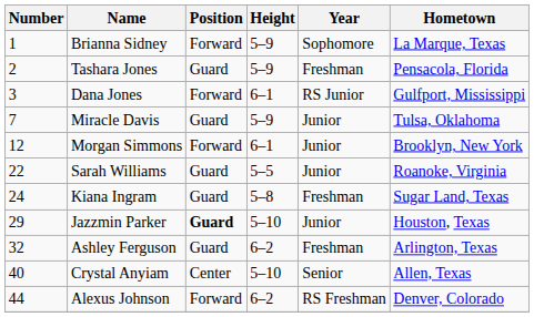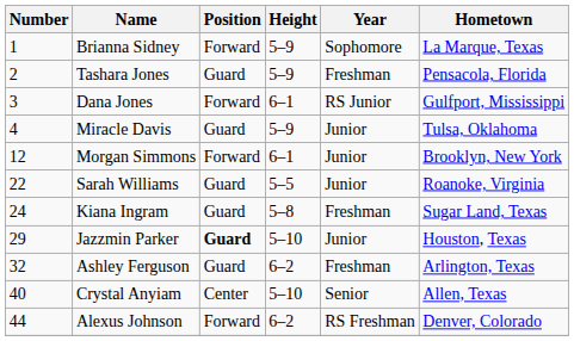Miracle Davis | Number: 7 -> 4
